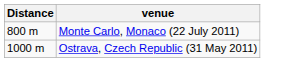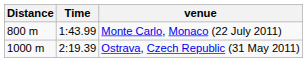+ column: Time | 1:43.99 | 2:19.39
